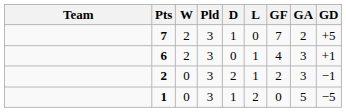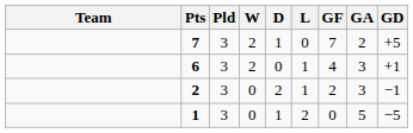columns swapped: Pld <-> W
